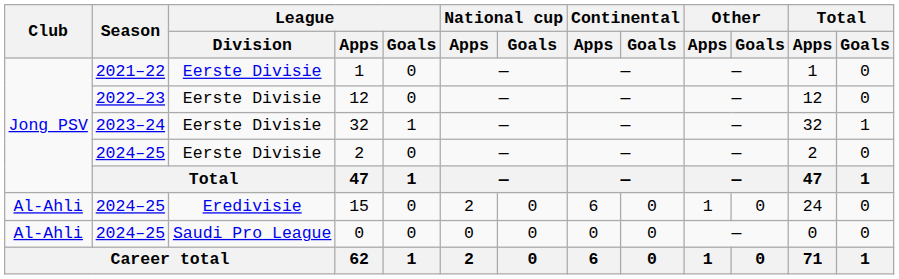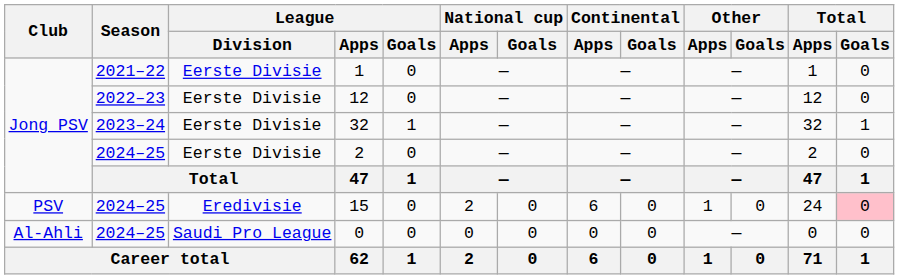15 | Club: Al-Ahli -> PSV
15 | Total / Goals: no background -> pink background
